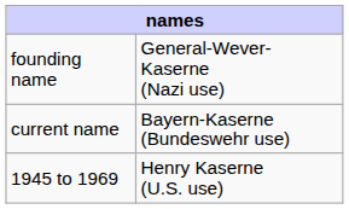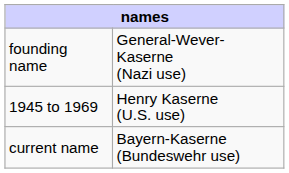rows swapped: 1945 to 1969 <-> current name
